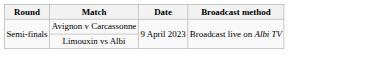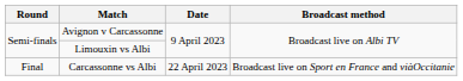+ row: Final | Carcassonne vs Albi | 22 April 2023 | Broadcast live on Sport en France and viàOccitanie
